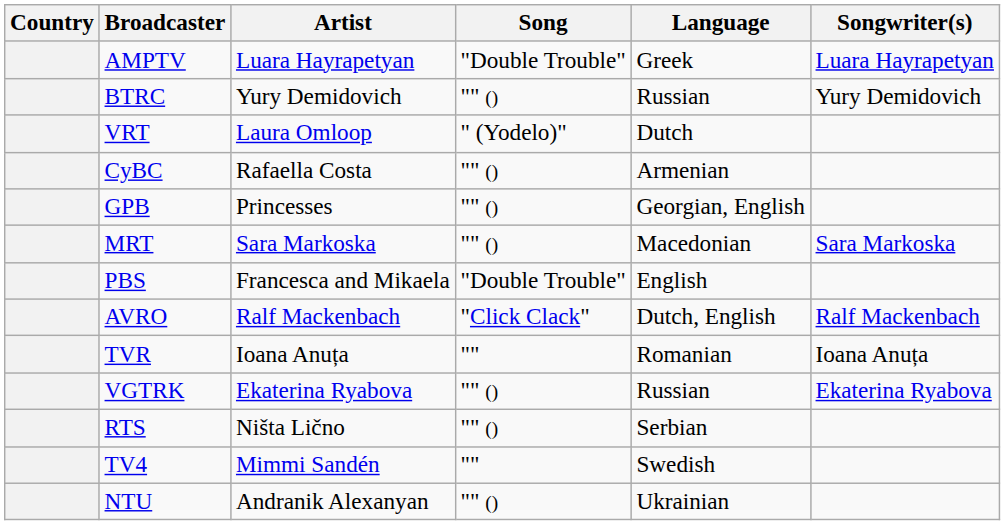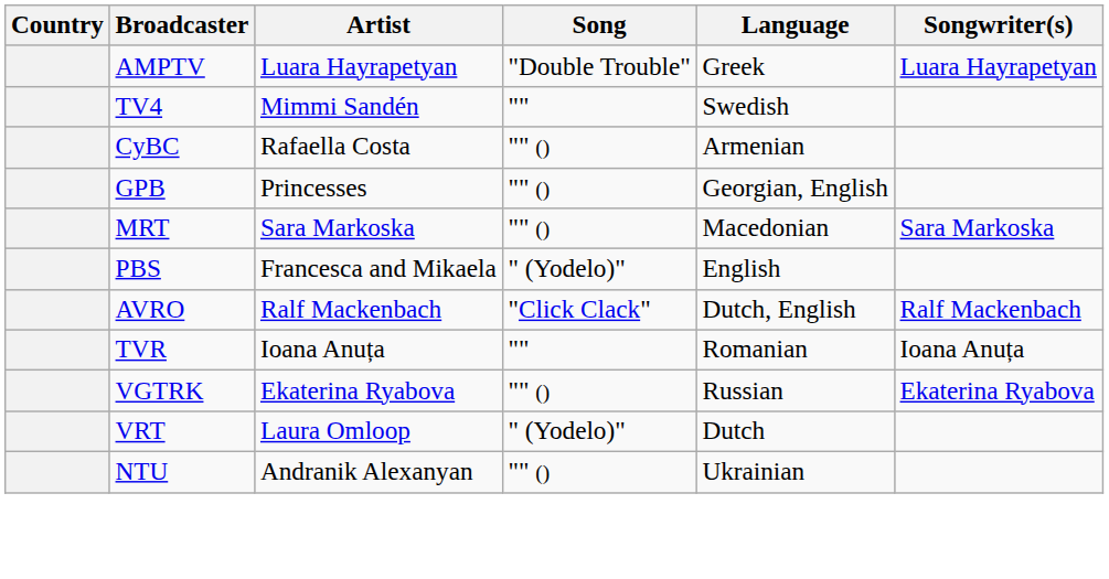- row: BTRC | Yury Demidovich | "" () | Russian | Yury Demidovich
rows swapped: VRT <-> TV4
PBS | Song: "Double Trouble" -> " (Yodelo)"
- row: RTS | Ništa Lično | "" () | Serbian
